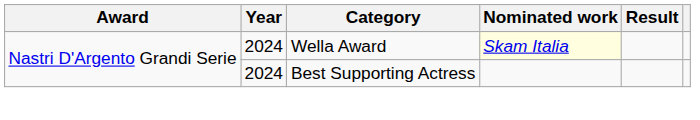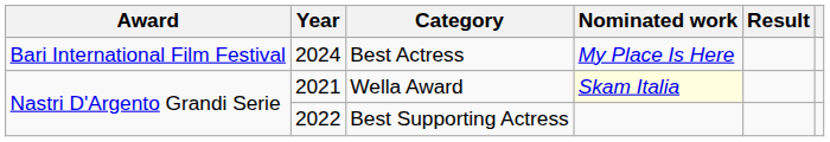+ row: Bari International Film Festival | 2024 | Best Actress | My Place Is Here
Wella Award | Year: 2024 -> 2021
Best Supporting Actress | Year: 2024 -> 2022
